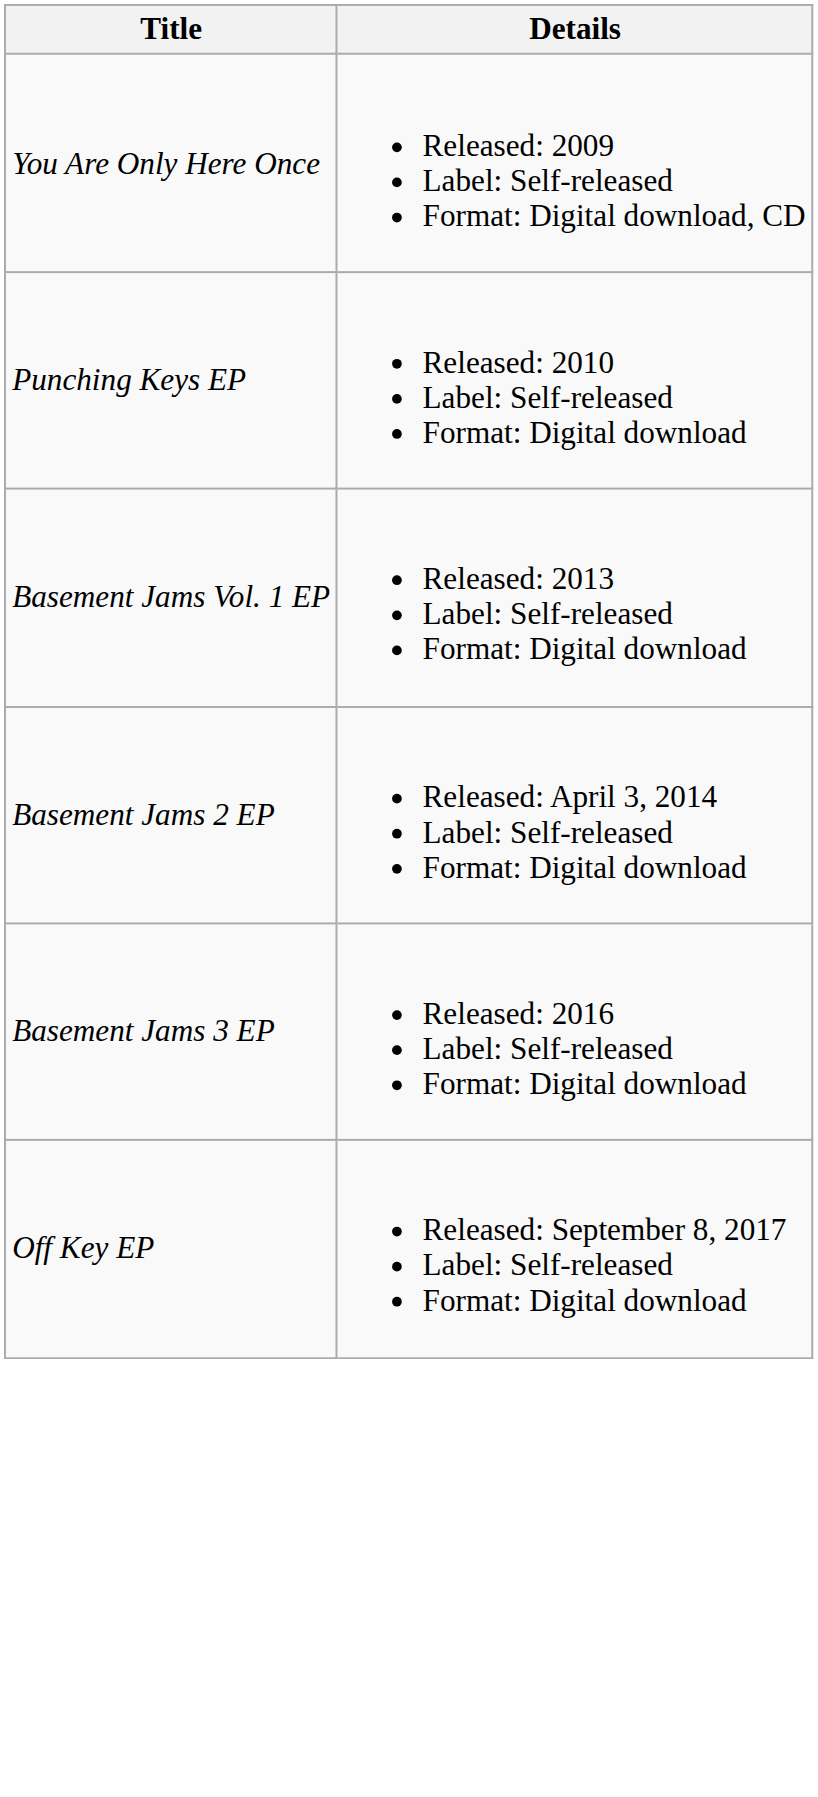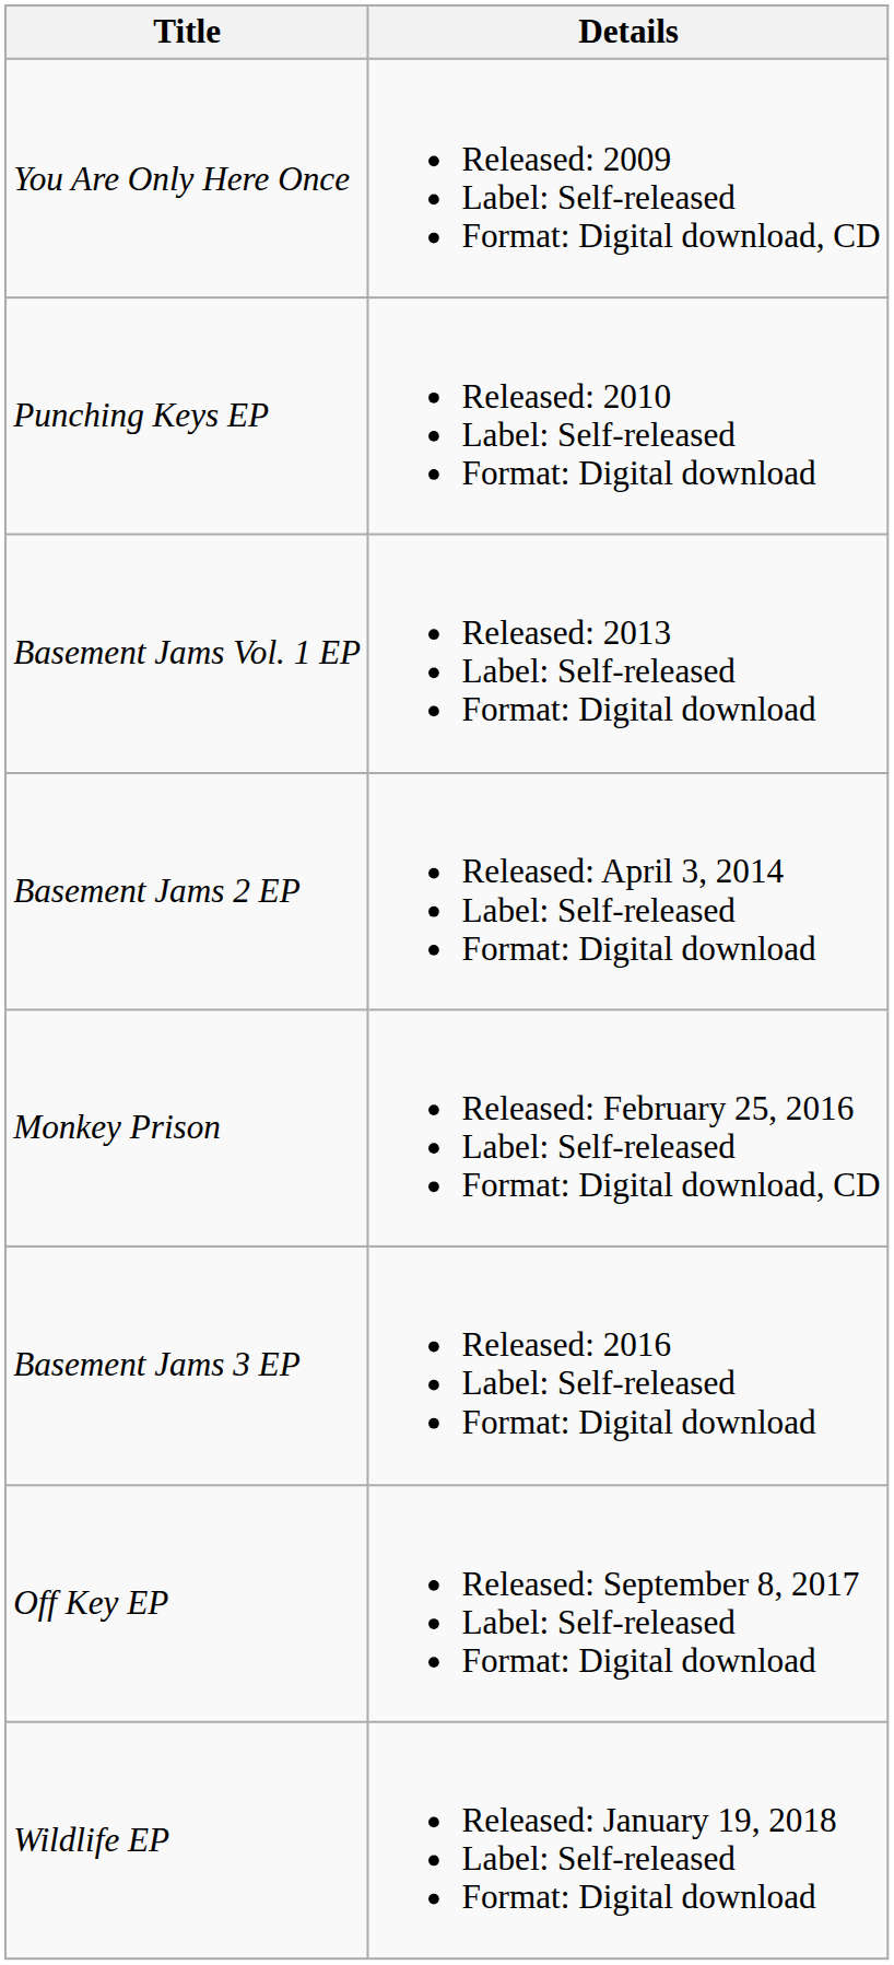+ row: Monkey Prison | Released: February 25, 2016 Label: Self-released Format: Digital download, CD
+ row: Wildlife EP | Released: January 19, 2018 Label: Self-released Format: Digital download
